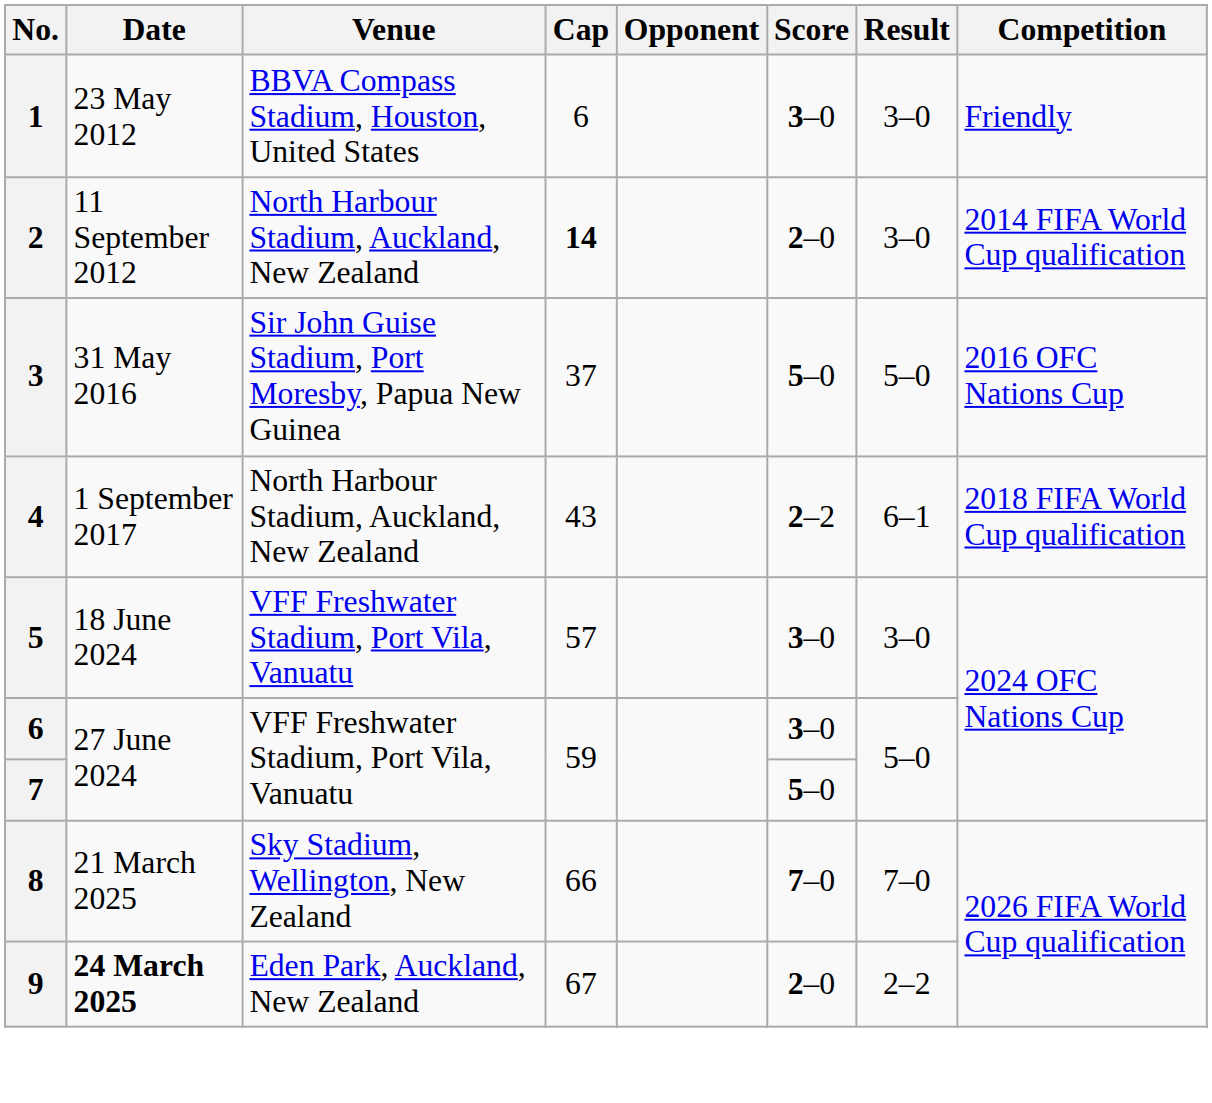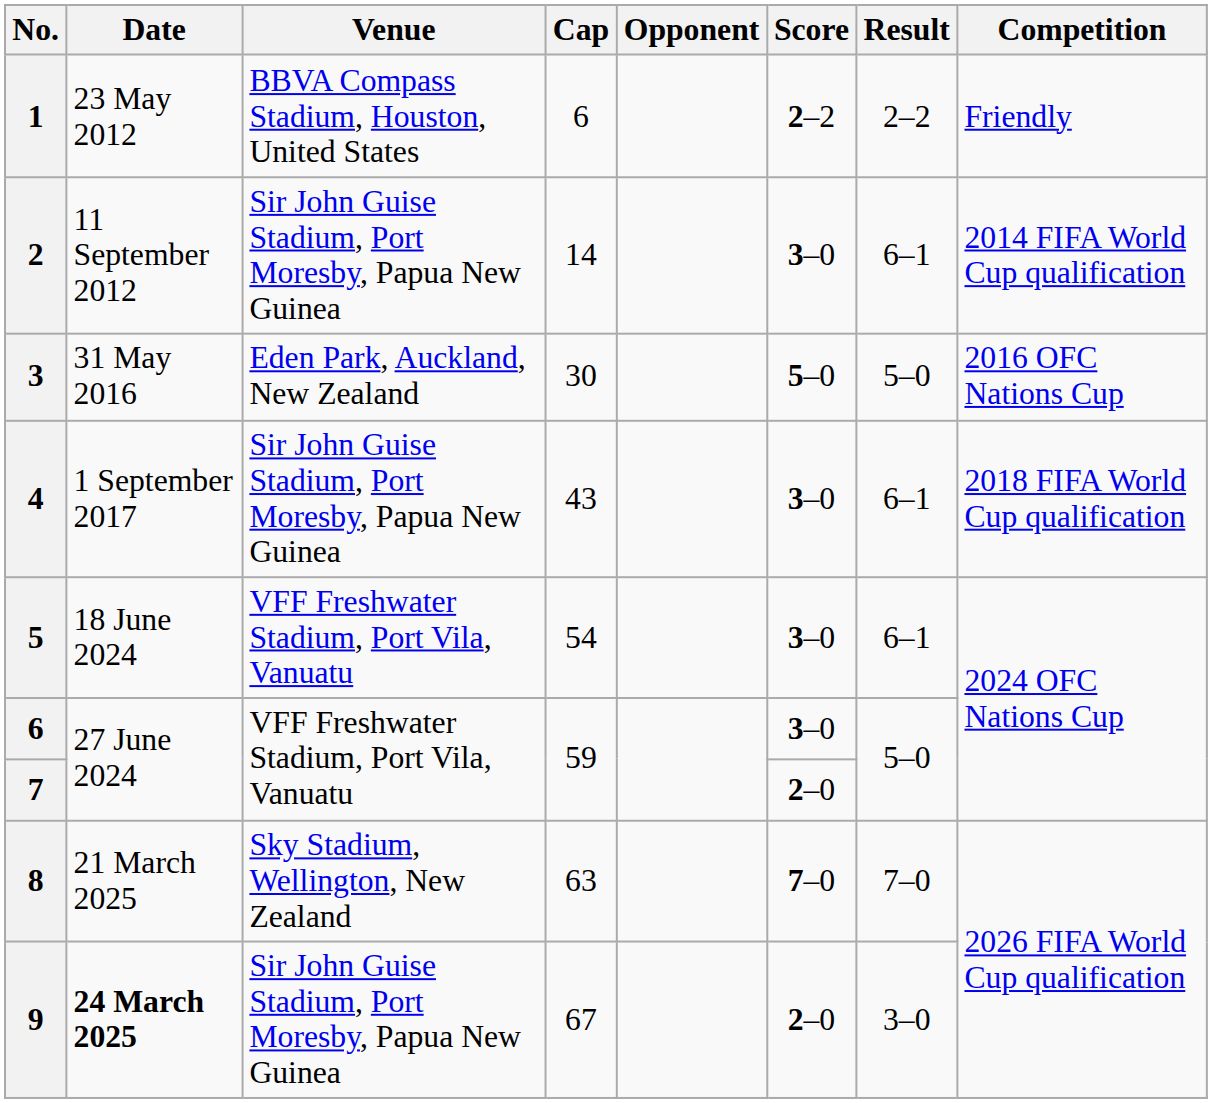1 | Score: 3–0 -> 2–2
1 | Result: 3–0 -> 2–2
2 | Venue: North Harbour Stadium, Auckland, New Zealand -> Sir John Guise Stadium, Port Moresby, Papua New Guinea
2 | Cap: bold -> normal
2 | Score: 2–0 -> 3–0
2 | Result: 3–0 -> 6–1
3 | Venue: Sir John Guise Stadium, Port Moresby, Papua New Guinea -> Eden Park, Auckland, New Zealand
3 | Cap: 37 -> 30
4 | Venue: North Harbour Stadium, Auckland, New Zealand -> Sir John Guise Stadium, Port Moresby, Papua New Guinea
4 | Score: 2–2 -> 3–0
5 | Cap: 57 -> 54
5 | Result: 3–0 -> 6–1
7 | Score: 5–0 -> 2–0
8 | Cap: 66 -> 63
9 | Venue: Eden Park, Auckland, New Zealand -> Sir John Guise Stadium, Port Moresby, Papua New Guinea
9 | Result: 2–2 -> 3–0
